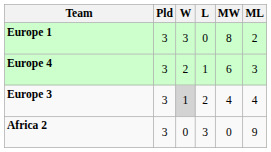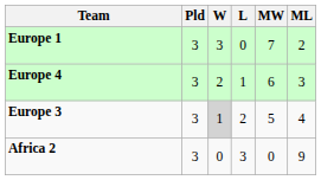Europe 1 | MW: 8 -> 7
Europe 3 | MW: 4 -> 5
